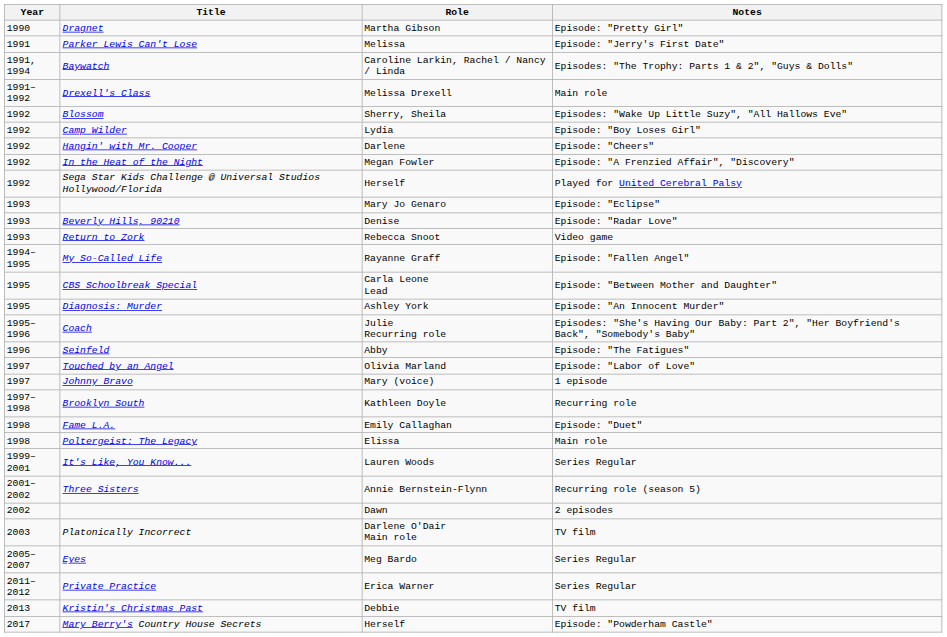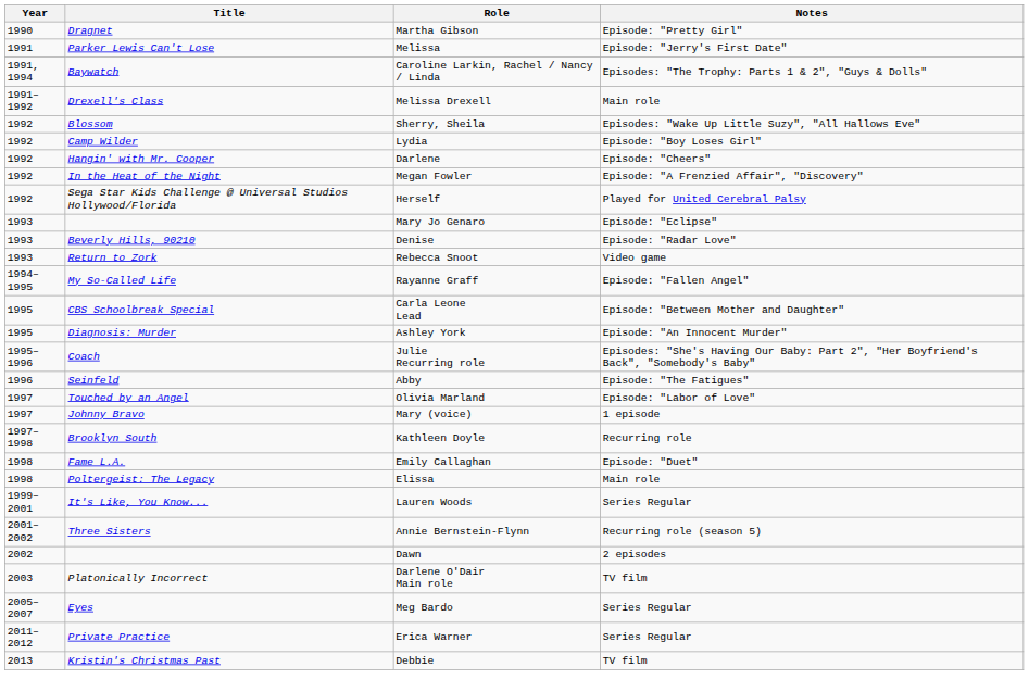- row: 2017 | Mary Berry's Country House Secrets | Herself | Episode: "Powderham Castle"
